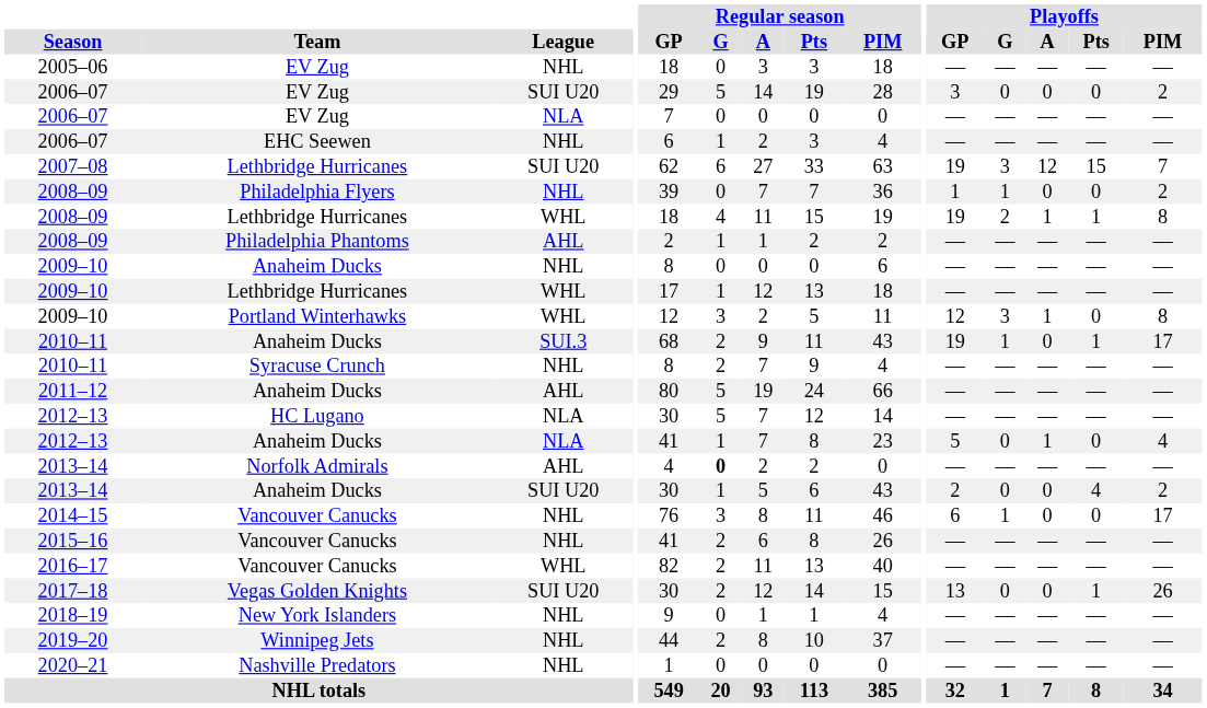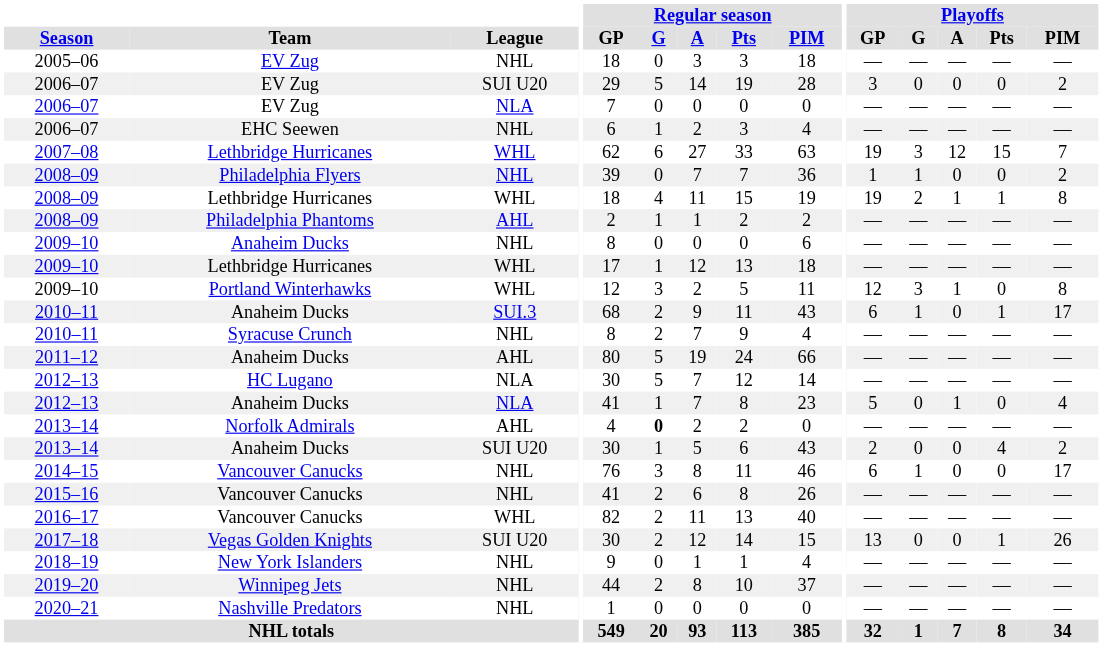2007–08 | League: SUI U20 -> WHL
2010–11 / Anaheim Ducks | Playoffs / GP: 19 -> 6
